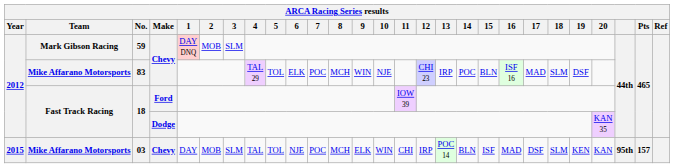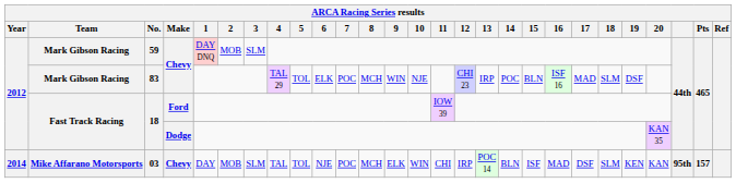83 | Team: Mike Affarano Motorsports -> Mark Gibson Racing
03 | Year: 2015 -> 2014
